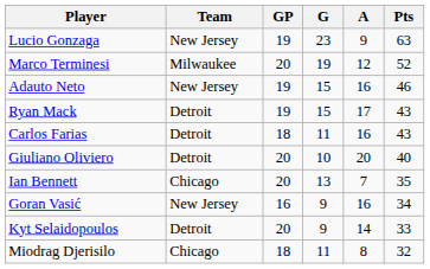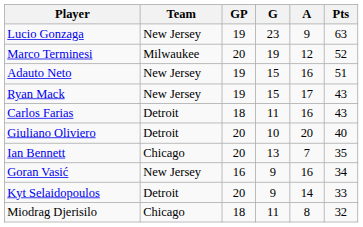Adauto Neto | Pts: 46 -> 51
Ryan Mack | Team: Detroit -> New Jersey
